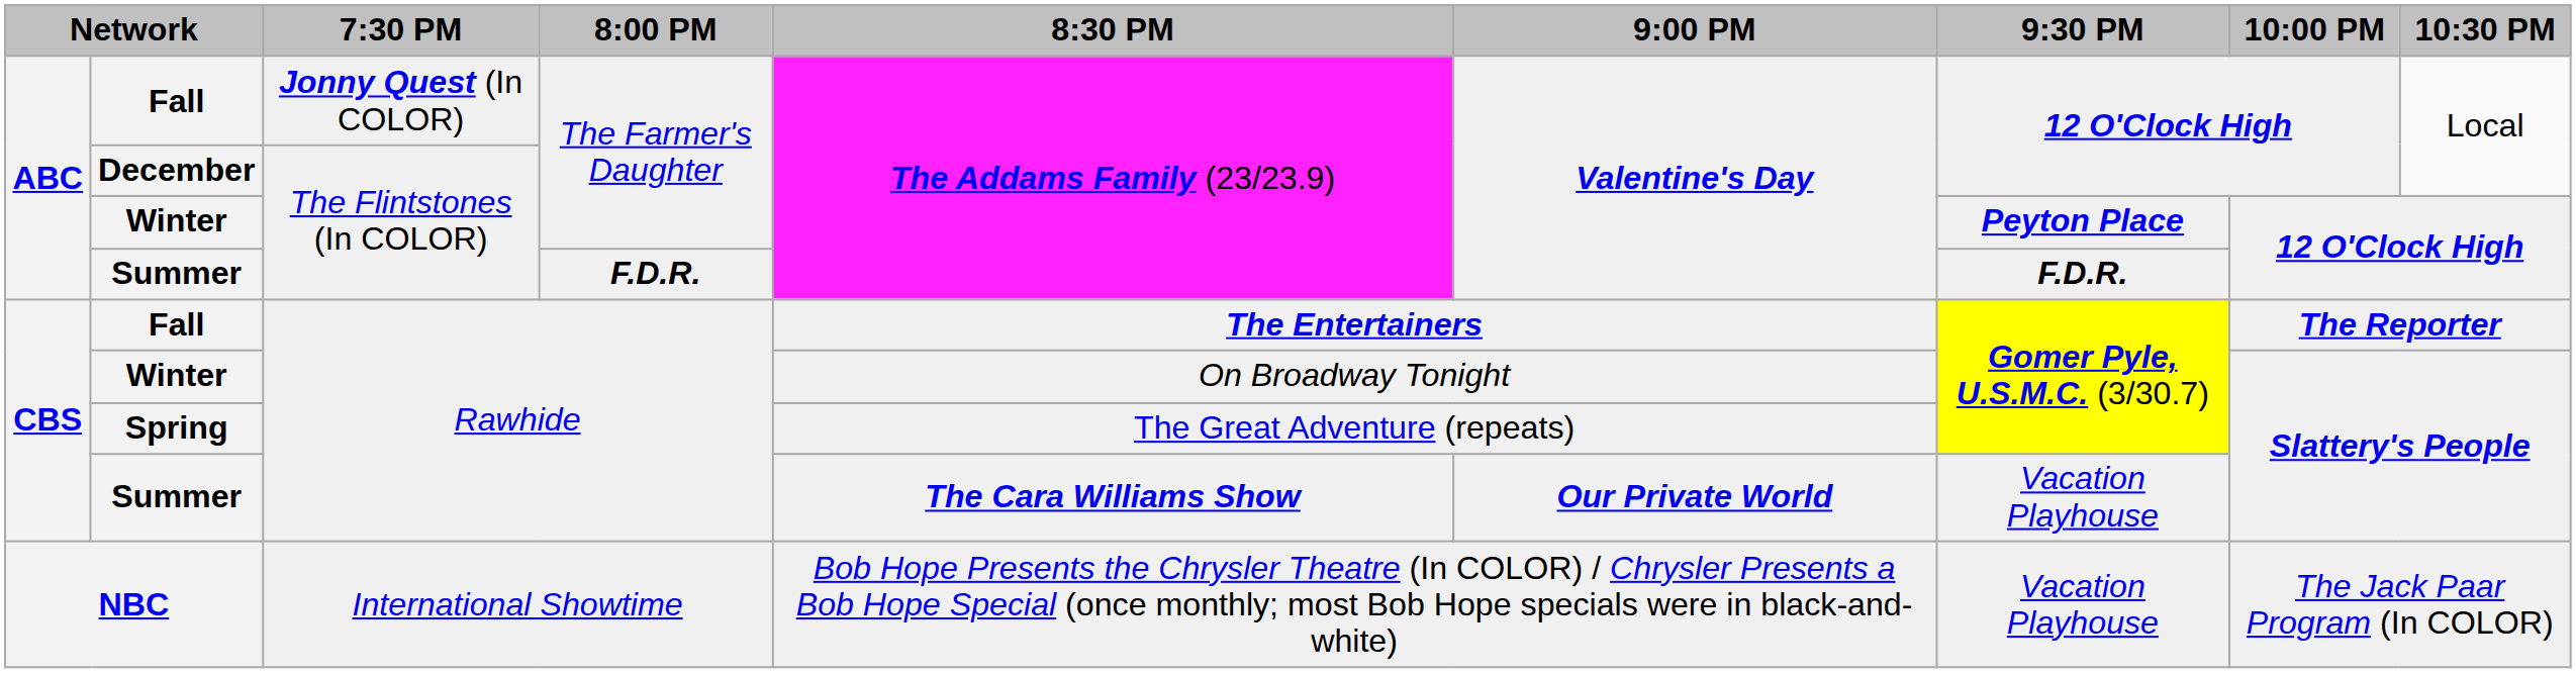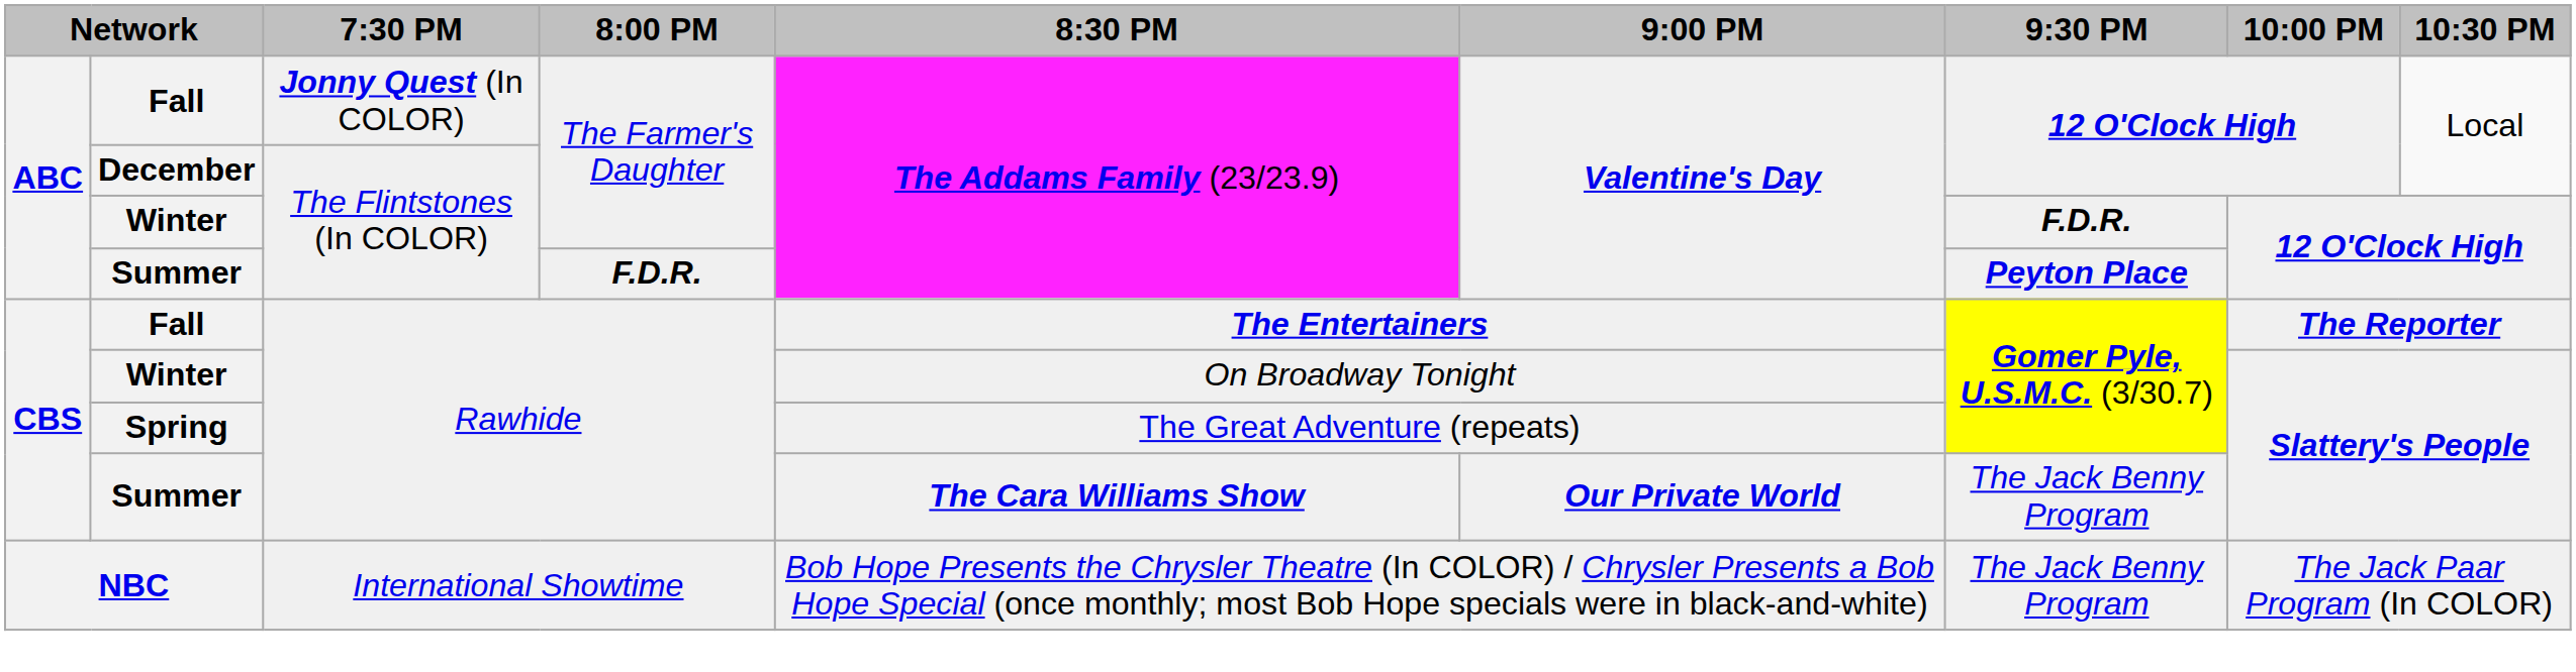Winter / The Flintstones (In COLOR) | 9:30 PM: Peyton Place -> F.D.R.
Summer / The Flintstones (In COLOR) | 9:30 PM: F.D.R. -> Peyton Place
Summer / Rawhide | 9:30 PM: Vacation Playhouse -> The Jack Benny Program
NBC | 9:30 PM: Vacation Playhouse -> The Jack Benny Program
